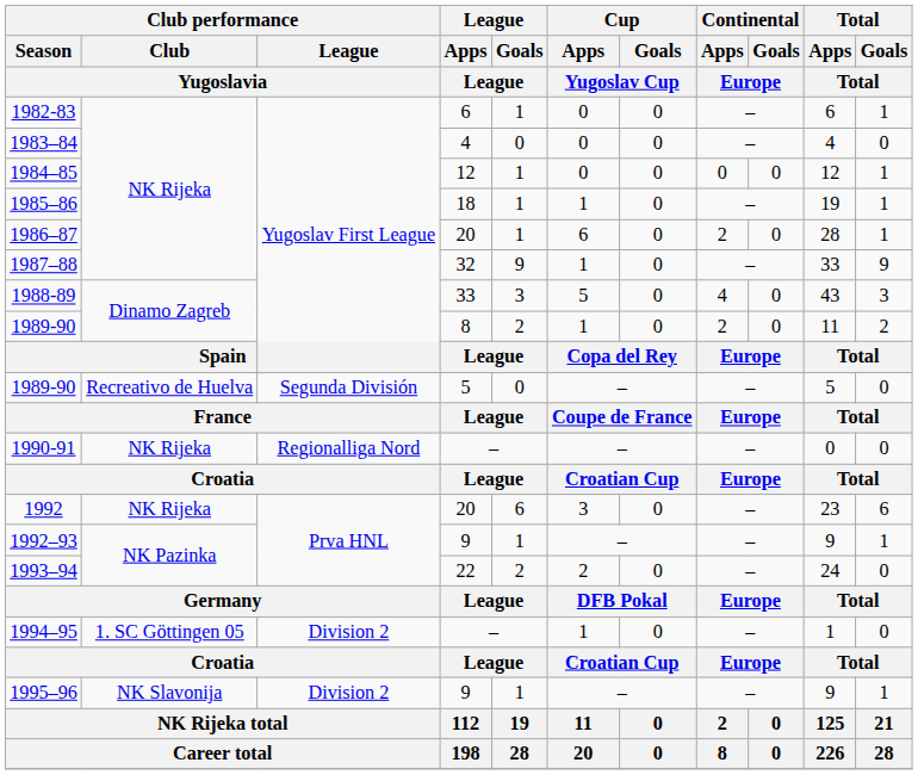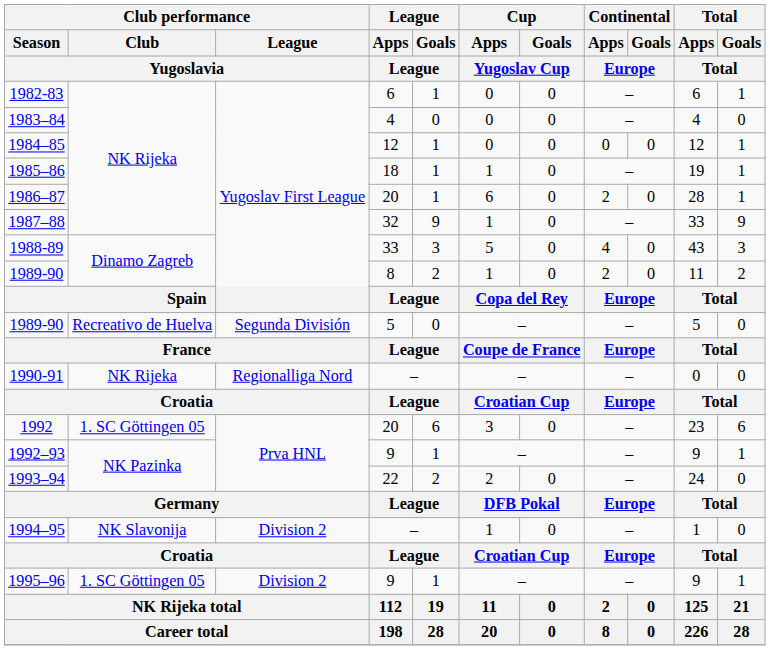1992 | Club performance / Club / Yugoslavia: NK Rijeka -> 1. SC Göttingen 05
1994–95 | Club performance / Club / Yugoslavia: 1. SC Göttingen 05 -> NK Slavonija
1995–96 | Club performance / Club / Yugoslavia: NK Slavonija -> 1. SC Göttingen 05
